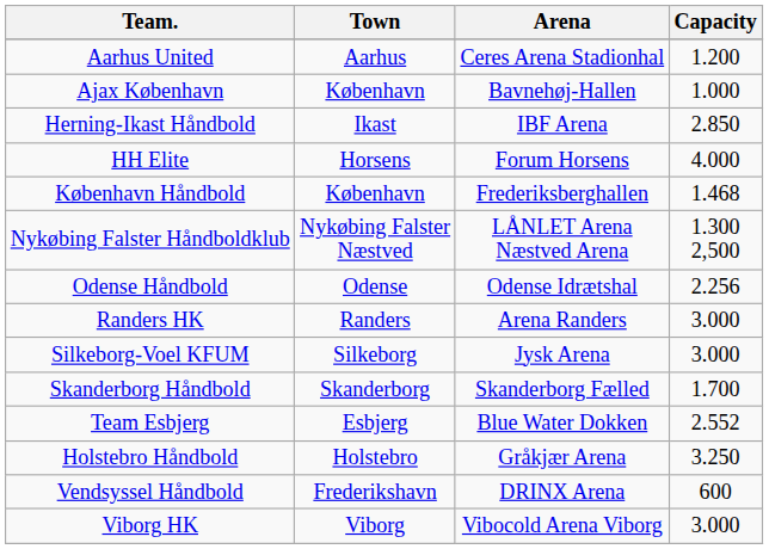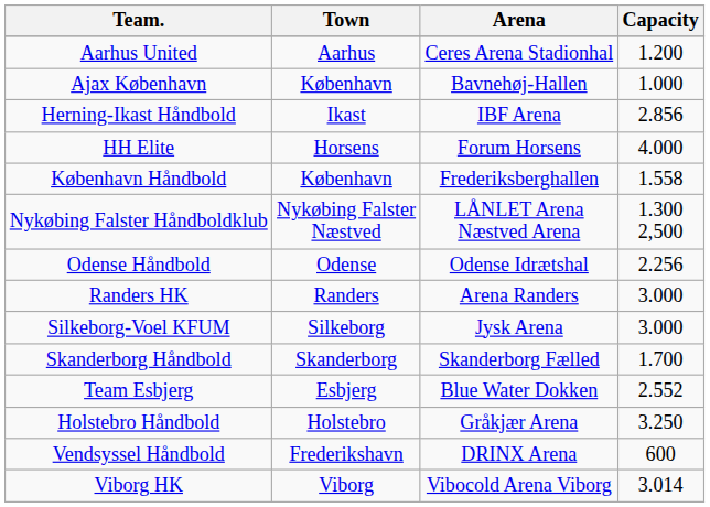Herning-Ikast Håndbold | Capacity: 2.850 -> 2.856
København Håndbold | Capacity: 1.468 -> 1.558
Viborg HK | Capacity: 3.000 -> 3.014
